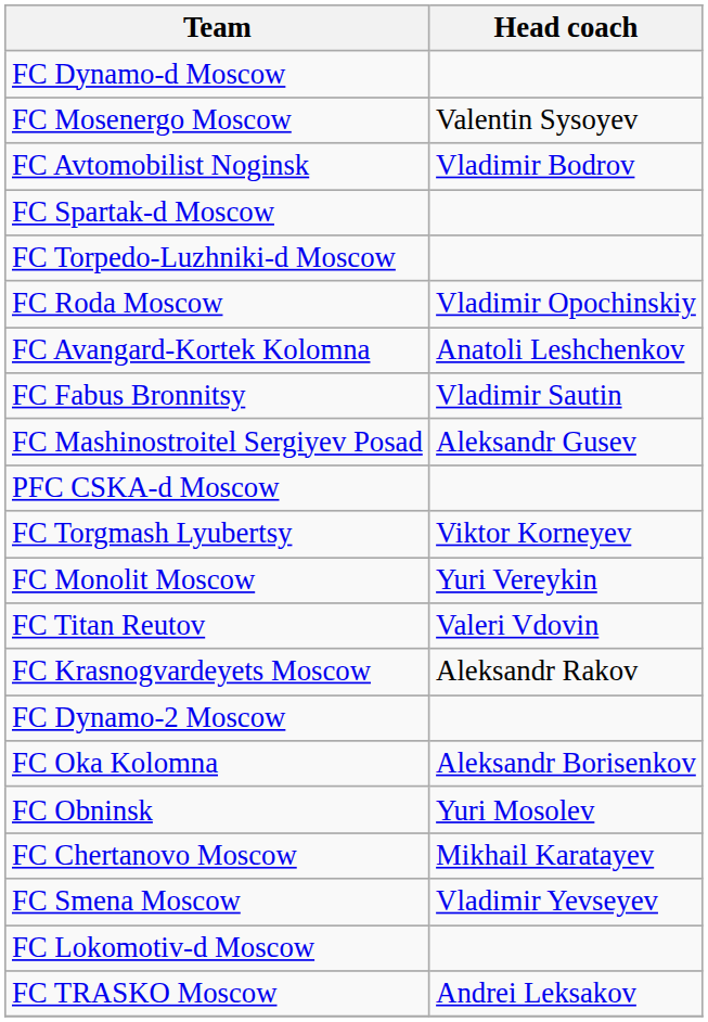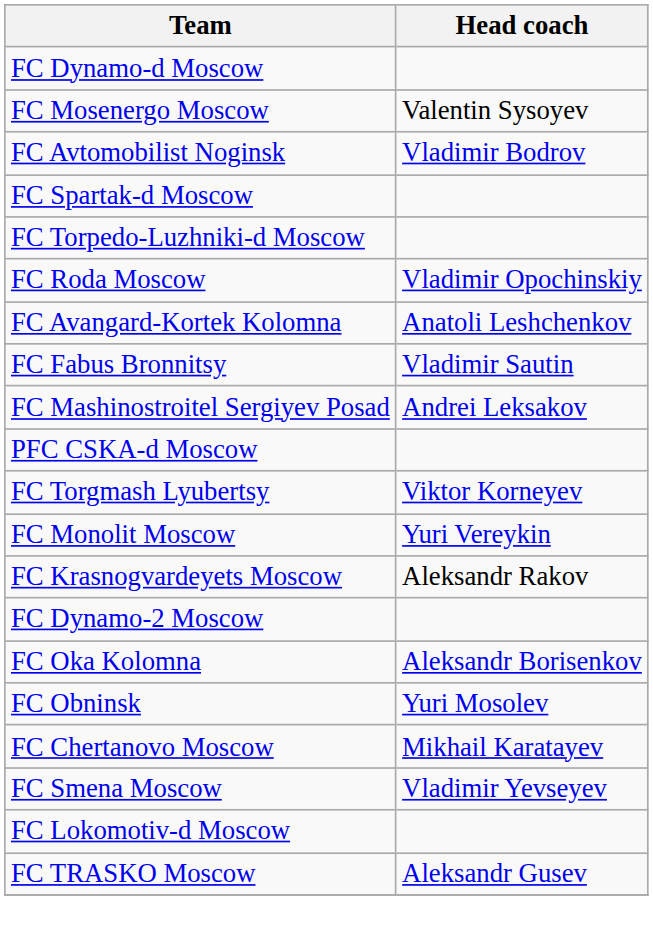FC Mashinostroitel Sergiyev Posad | Head coach: Aleksandr Gusev -> Andrei Leksakov
- row: FC Titan Reutov | Valeri Vdovin
FC TRASKO Moscow | Head coach: Andrei Leksakov -> Aleksandr Gusev
